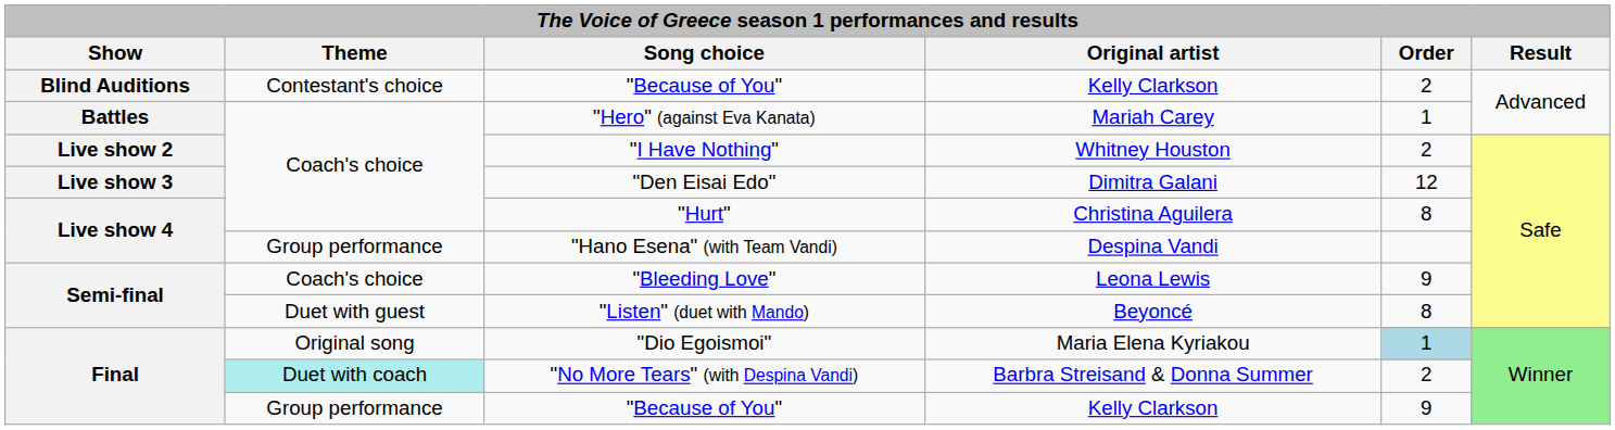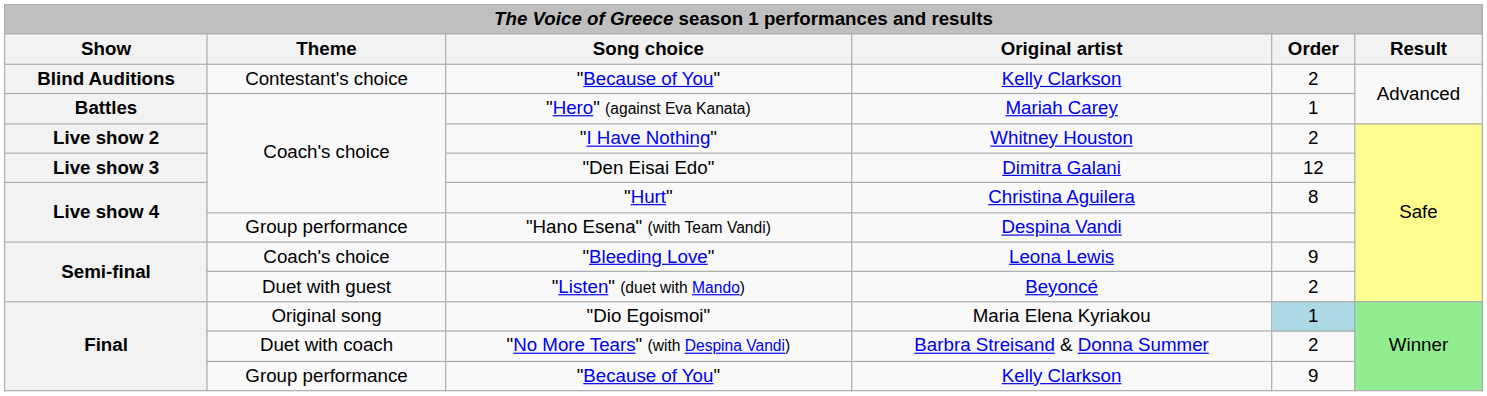"Listen" (duet with Mando) | Order: 8 -> 2
"No More Tears" (with Despina Vandi) | Theme: paleturquoise background -> no background
